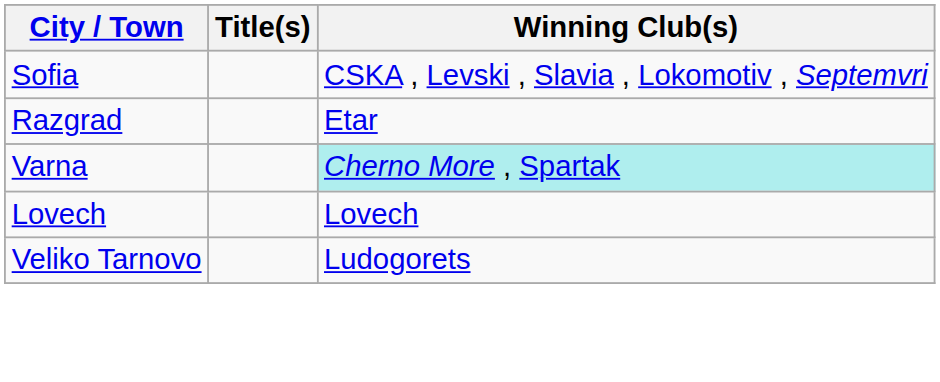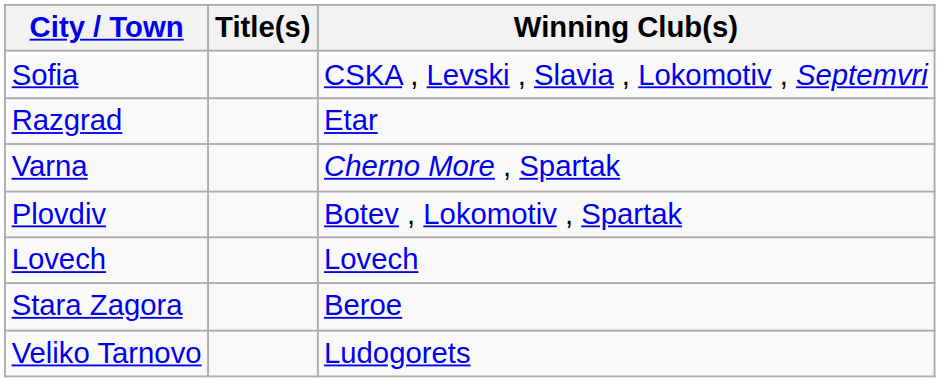Varna | Winning Club(s): paleturquoise background -> no background
+ row: Plovdiv | Botev , Lokomotiv , Spartak
+ row: Stara Zagora | Beroe
